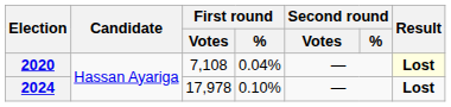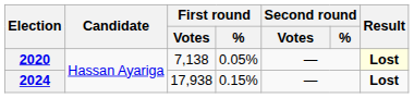2020 | First round / Votes: 7,108 -> 7,138
2020 | First round / %: 0.04% -> 0.05%
2024 | First round / Votes: 17,978 -> 17,938
2024 | First round / %: 0.10% -> 0.15%
